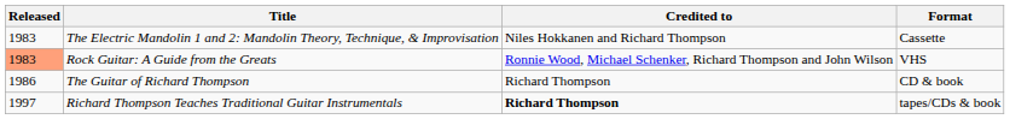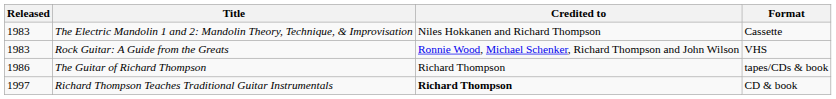Rock Guitar: A Guide from the Greats | Released: lightsalmon background -> no background
The Guitar of Richard Thompson | Format: CD & book -> tapes/CDs & book
Richard Thompson Teaches Traditional Guitar Instrumentals | Format: tapes/CDs & book -> CD & book
